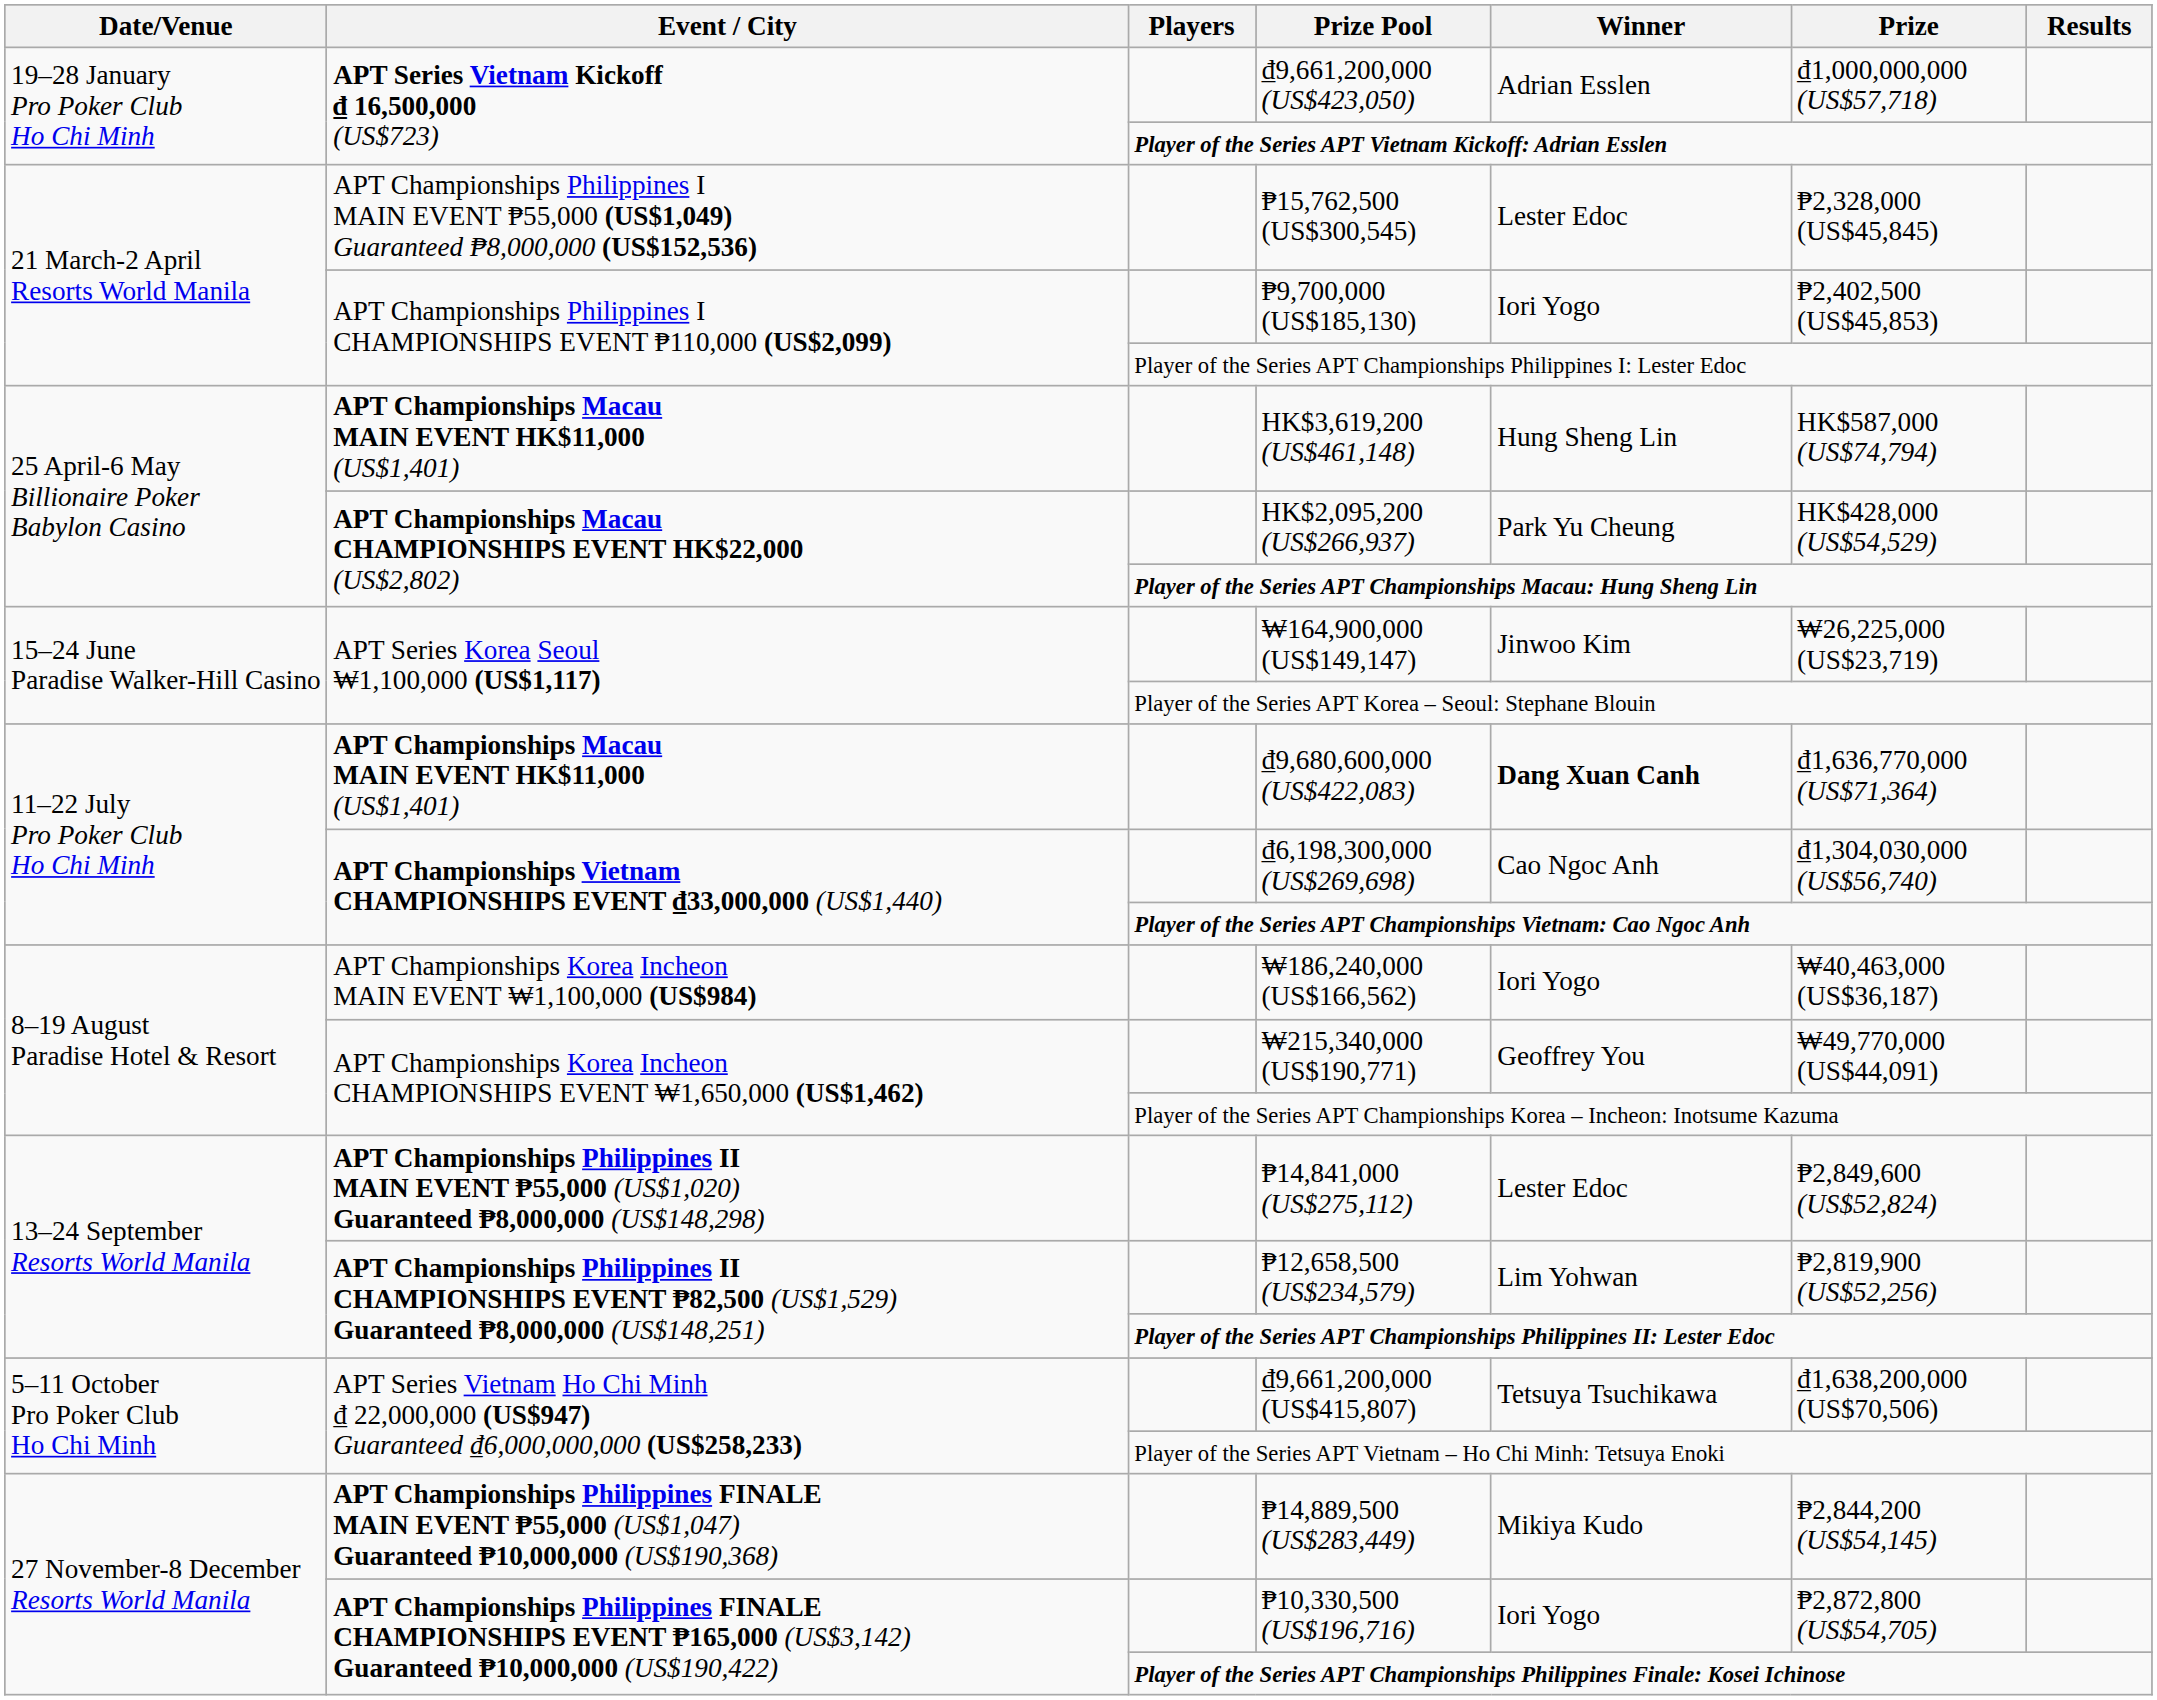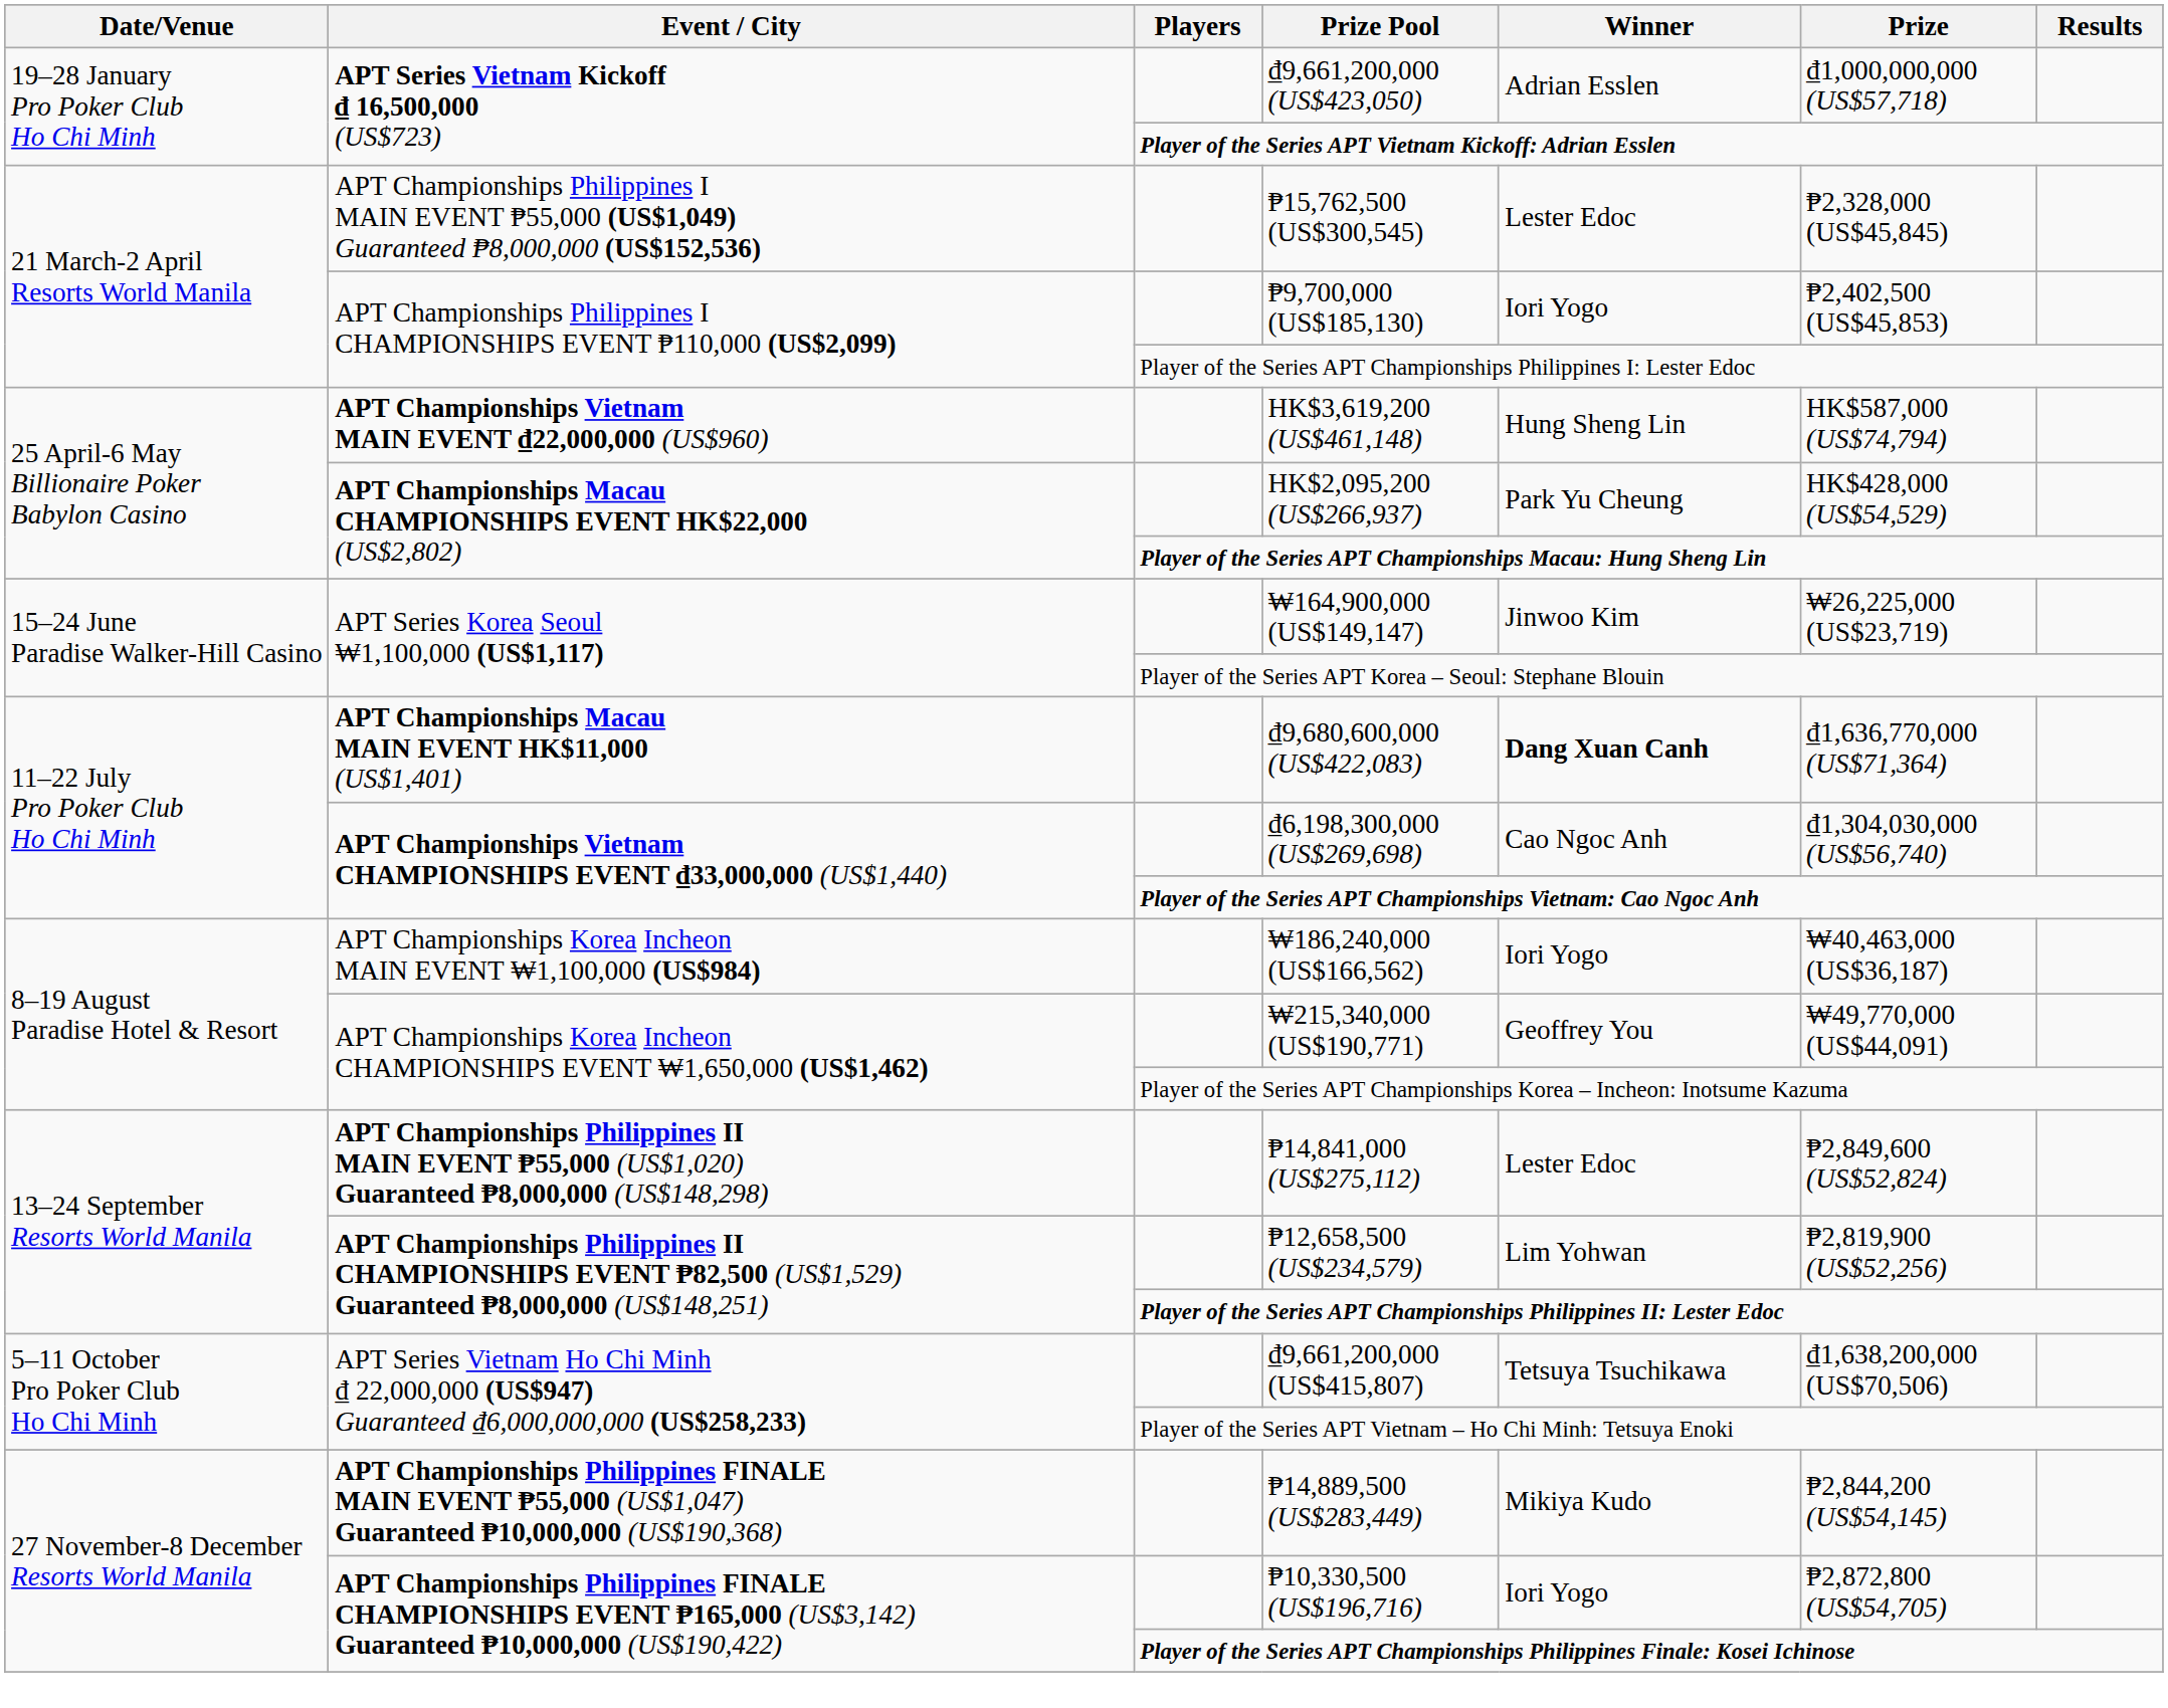HK$3,619,200 (US$461,148) | Event / City: APT Championships Macau MAIN EVENT HK$11,000 (US$1,401) -> APT Championships Vietnam MAIN EVENT ₫22,000,000 (US$960)
